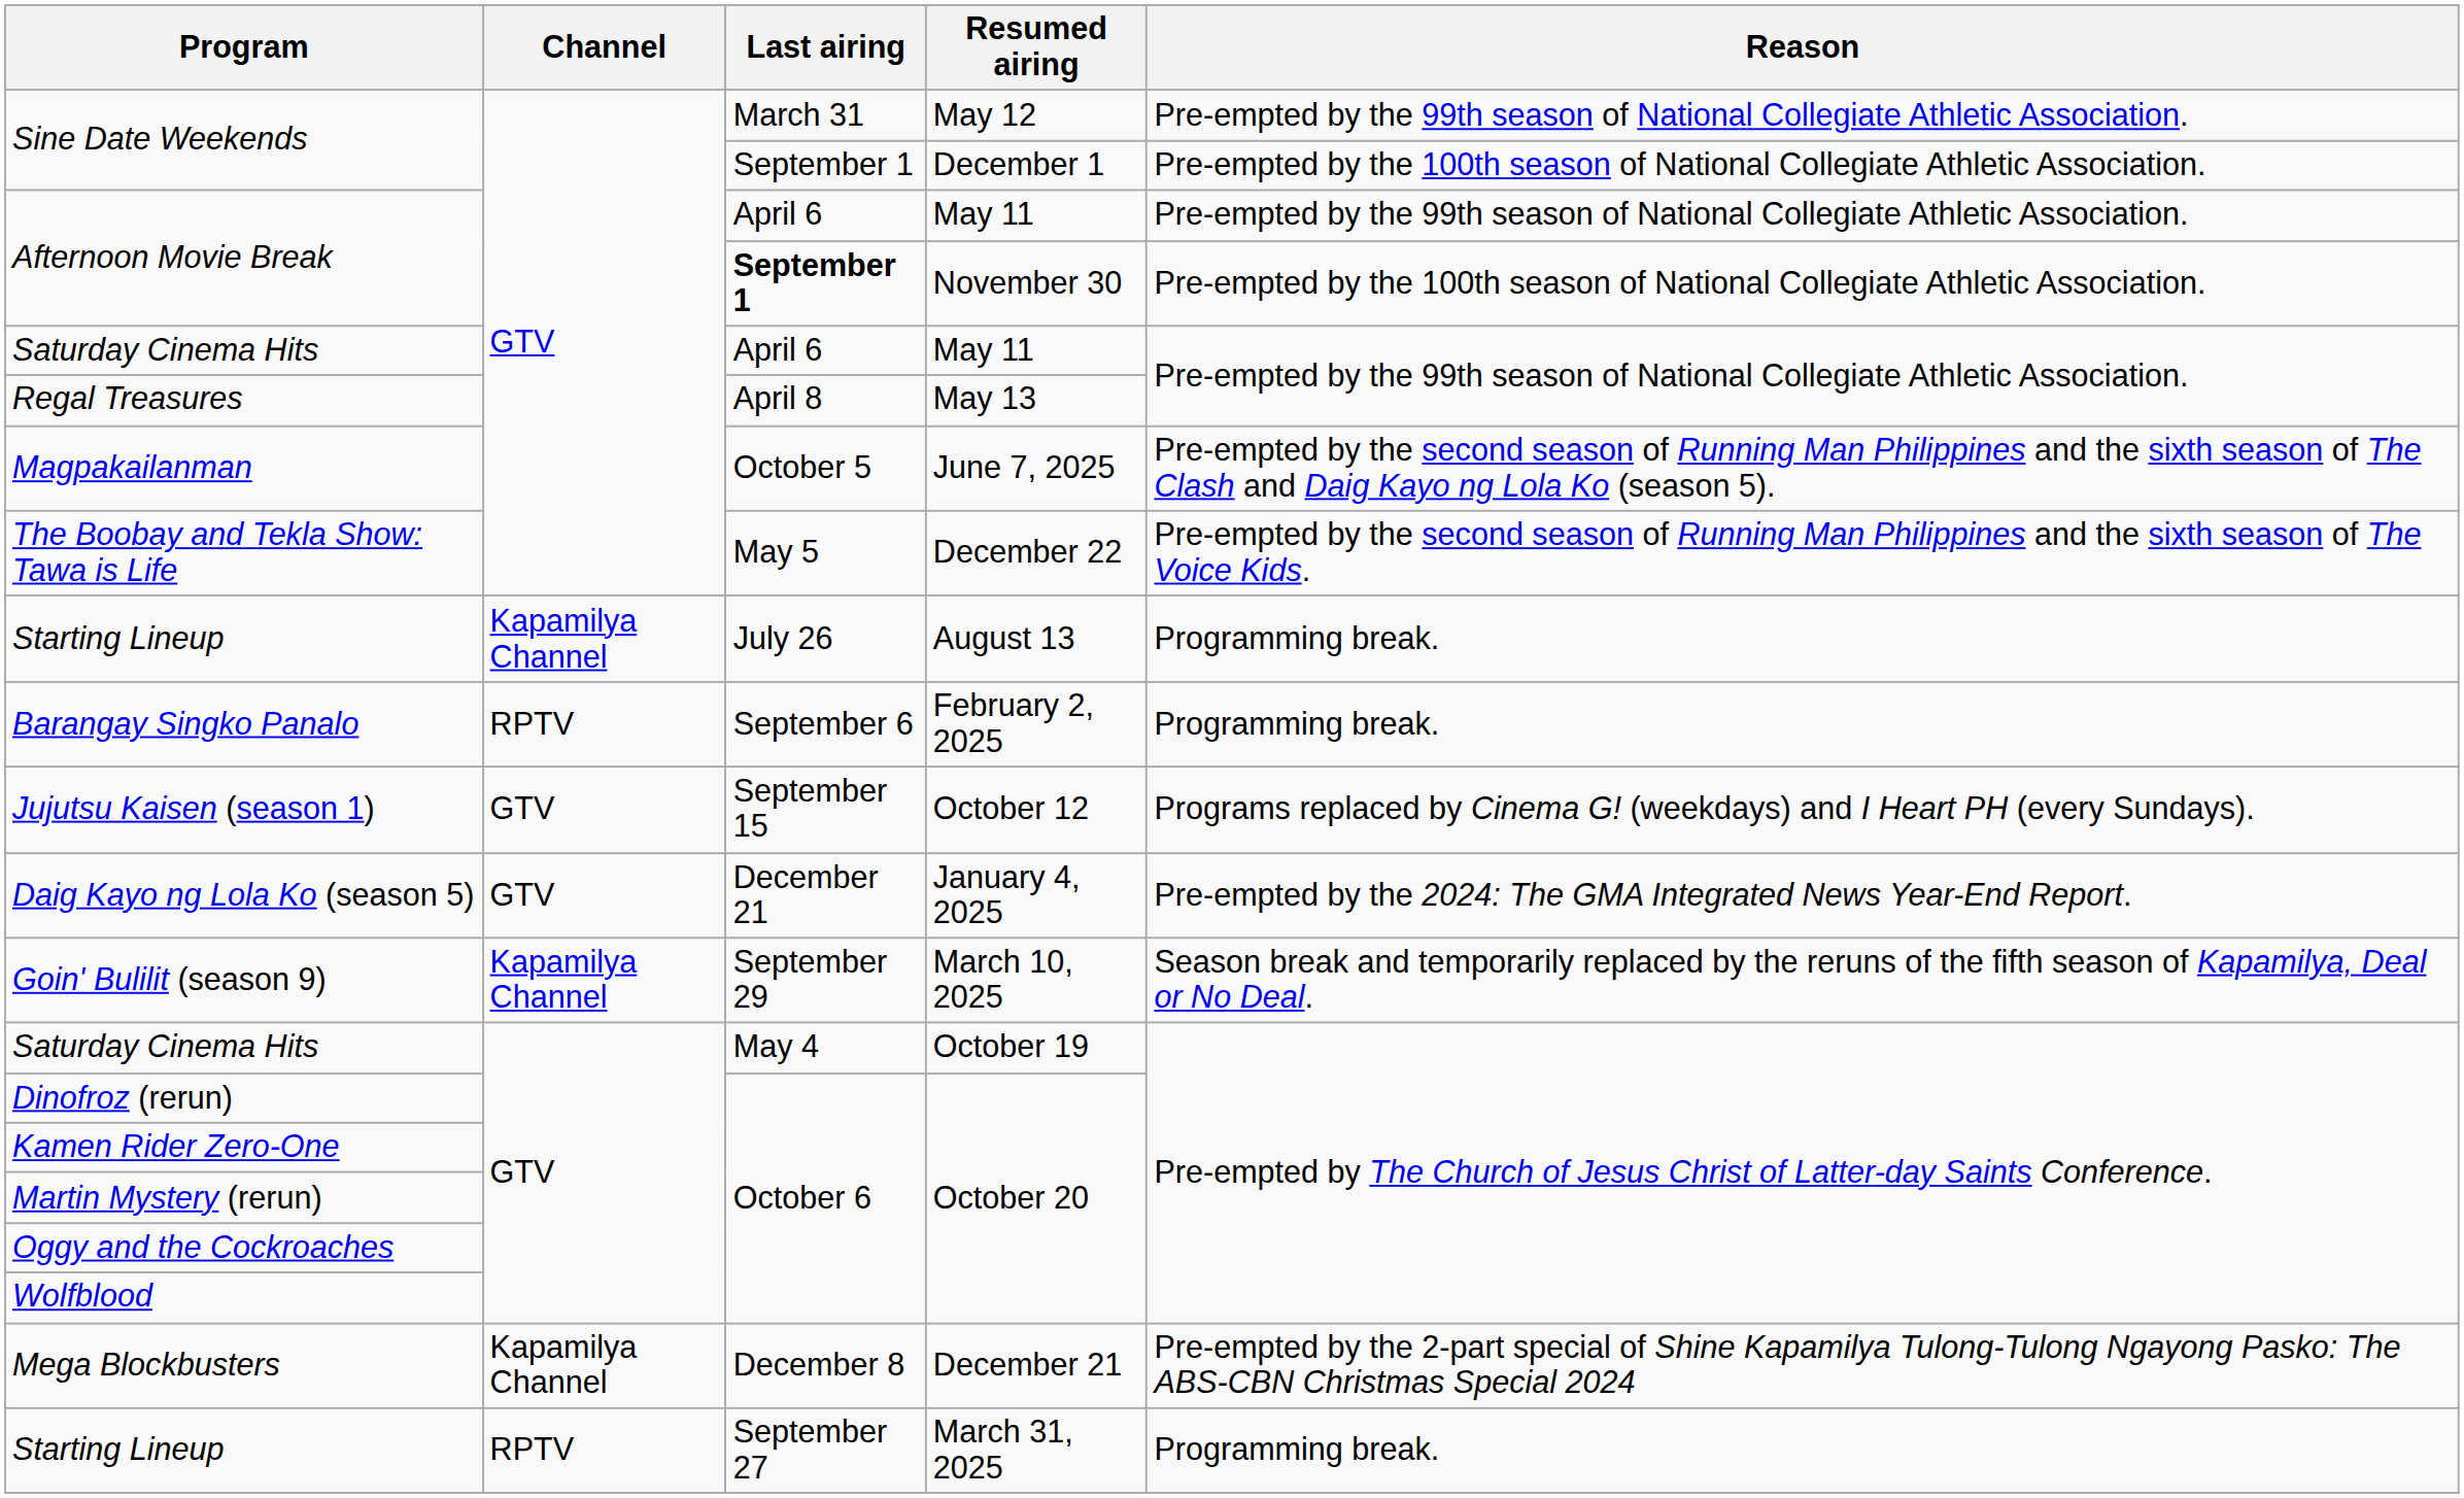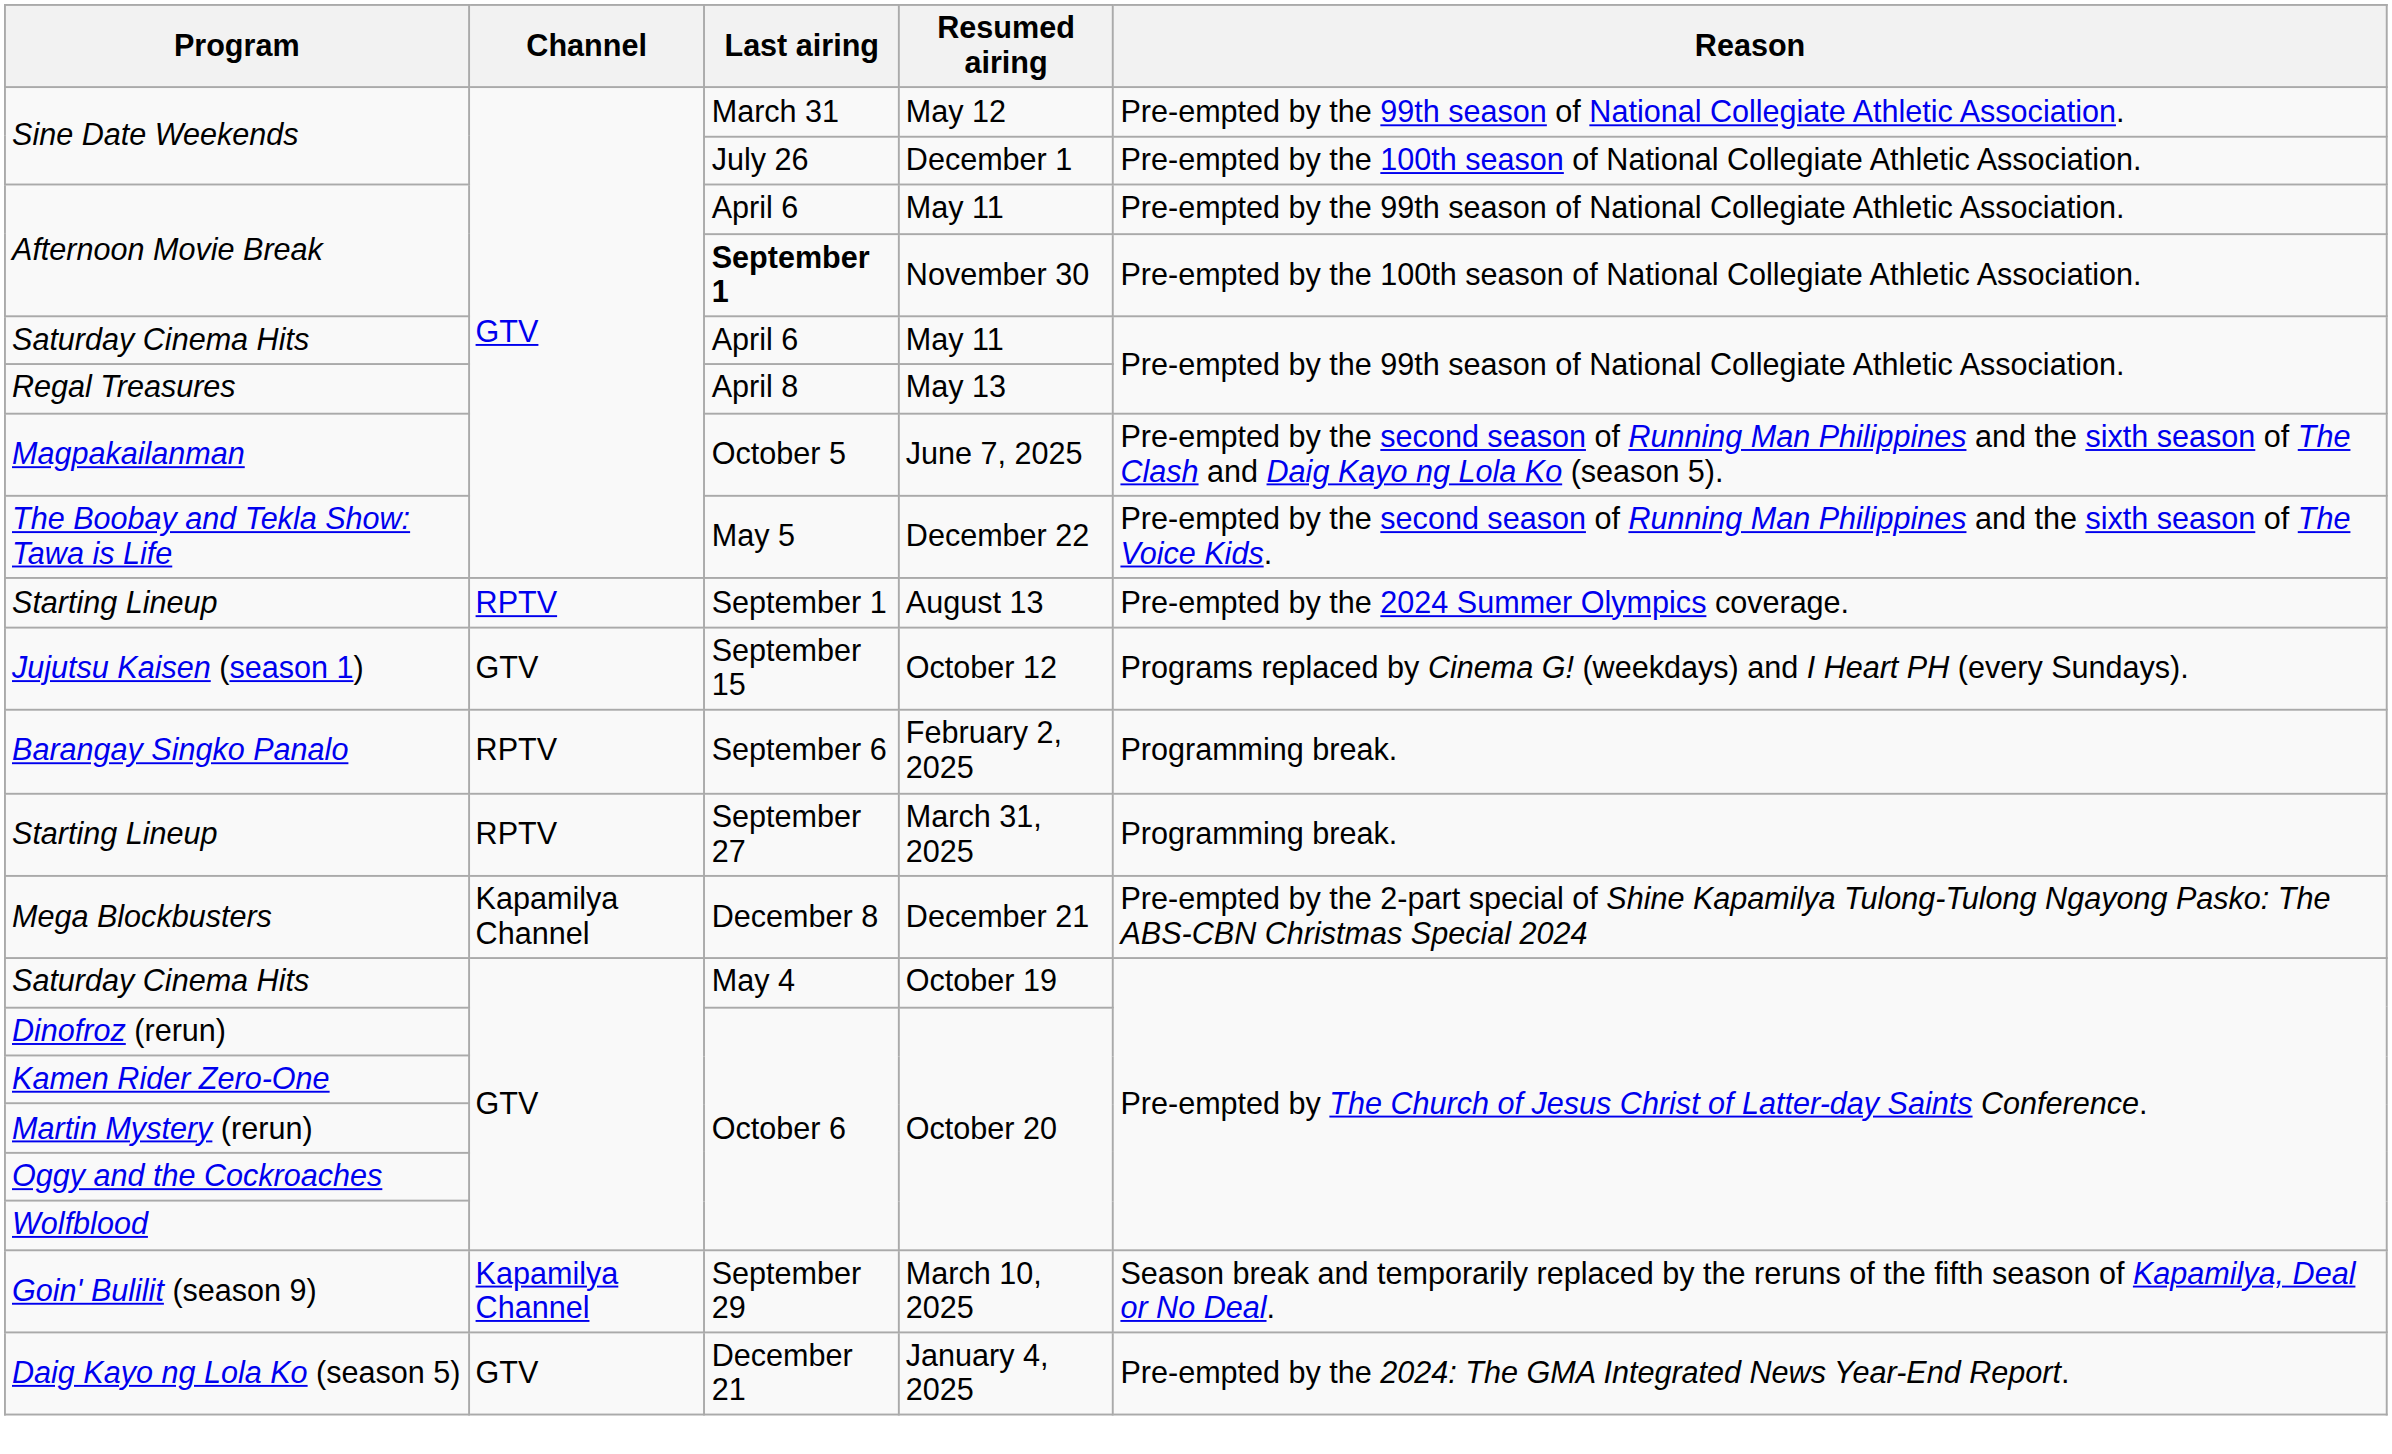Sine Date Weekends / December 1 | Last airing: September 1 -> July 26
Starting Lineup / August 13 | Channel: Kapamilya Channel -> RPTV
Starting Lineup / August 13 | Last airing: July 26 -> September 1
Starting Lineup / August 13 | Reason: Programming break. -> Pre-empted by the 2024 Summer Olympics coverage.
rows swapped: Barangay Singko Panalo <-> Jujutsu Kaisen (season 1)
rows swapped: Starting Lineup / March 31, 2025 <-> Daig Kayo ng Lola Ko (season 5)
rows swapped: Goin' Bulilit (season 9) <-> Mega Blockbusters
